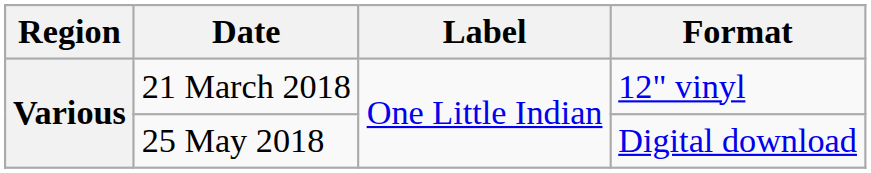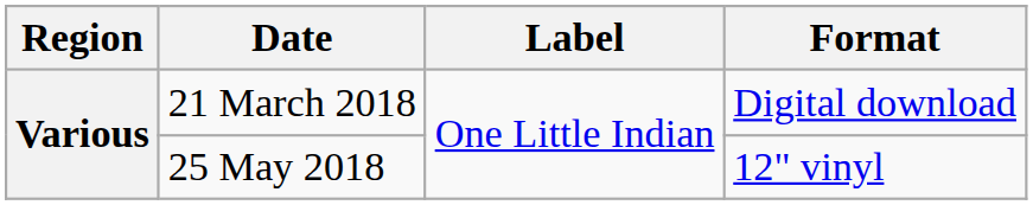21 March 2018 | Format: 12" vinyl -> Digital download
25 May 2018 | Format: Digital download -> 12" vinyl
